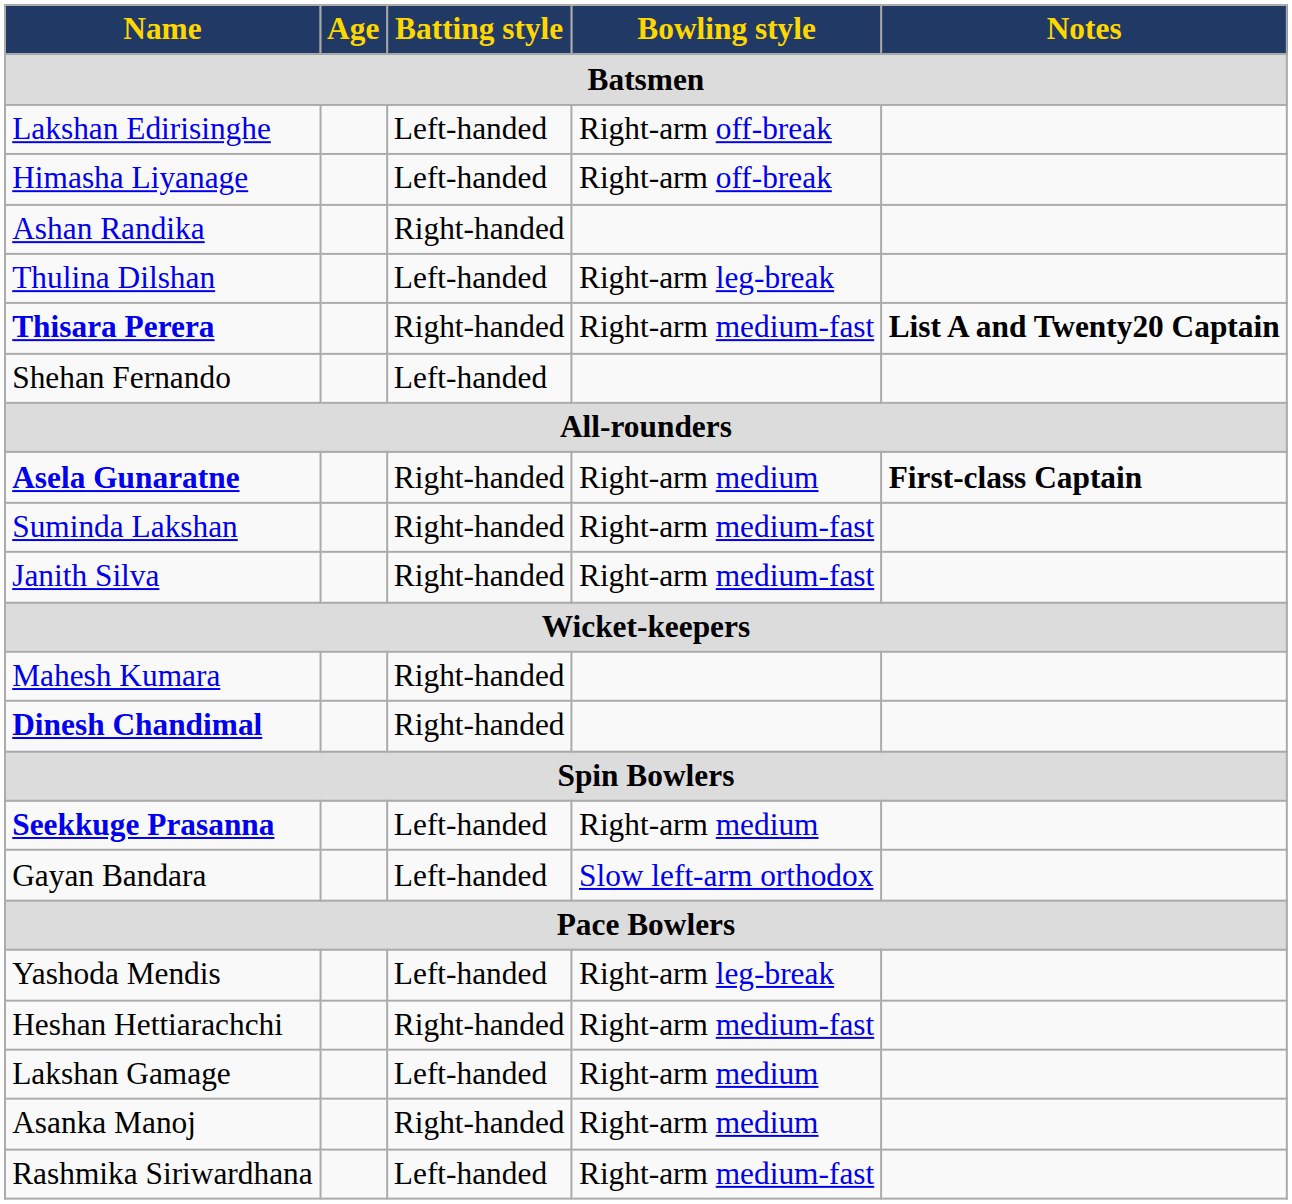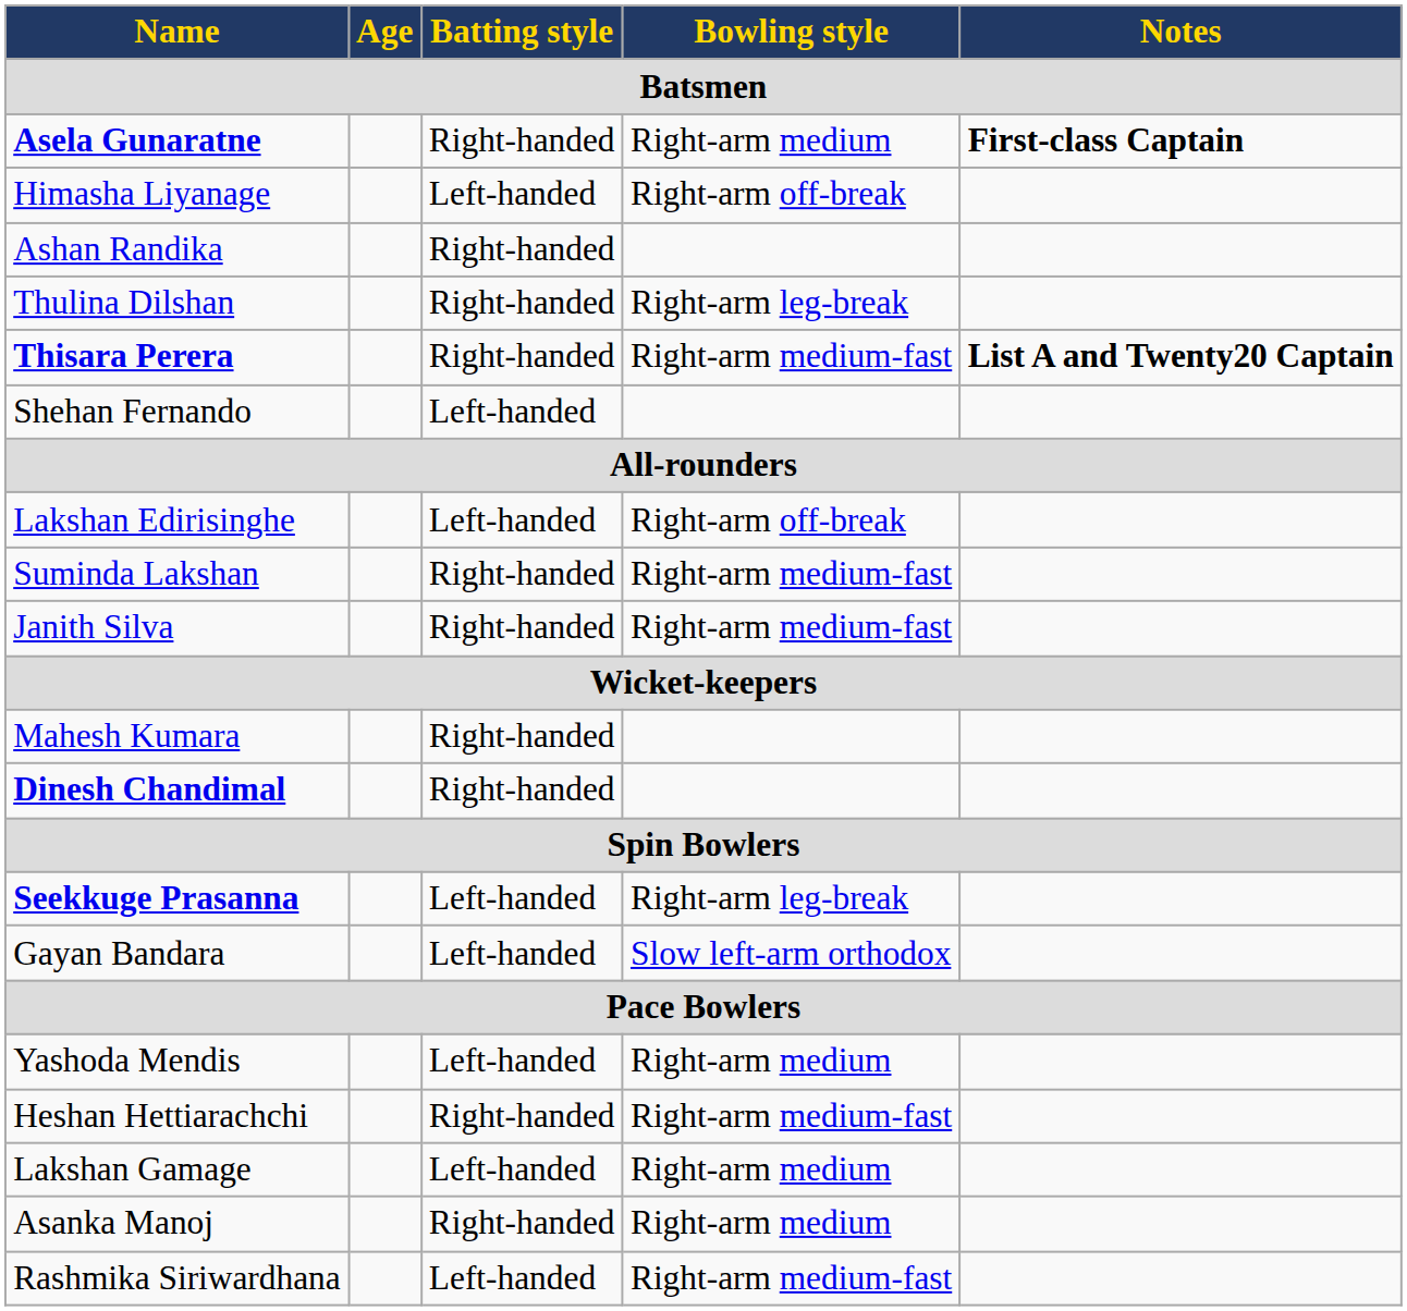rows swapped: Lakshan Edirisinghe <-> Asela Gunaratne
Thulina Dilshan | Batting style: Left-handed -> Right-handed
Seekkuge Prasanna | Bowling style: Right-arm medium -> Right-arm leg-break
Yashoda Mendis | Bowling style: Right-arm leg-break -> Right-arm medium
